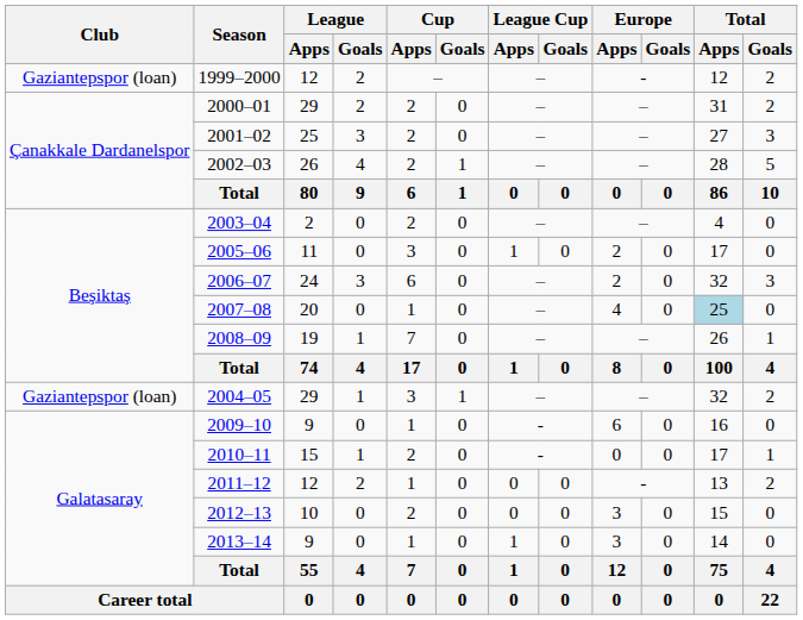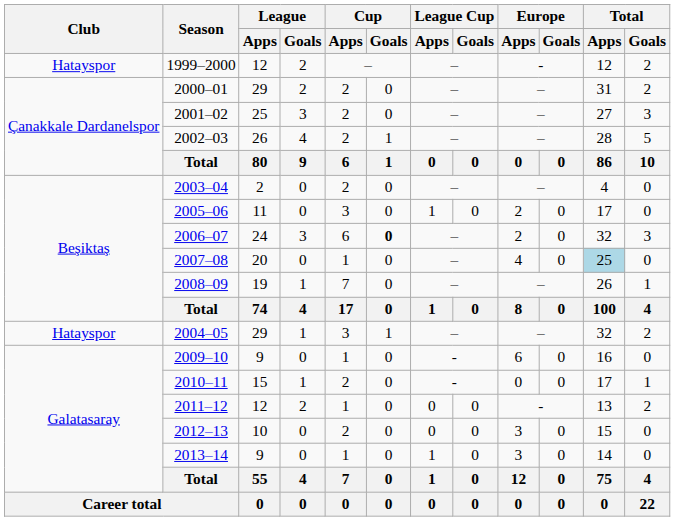1999–2000 | Club: Gaziantepspor (loan) -> Hatayspor
2006–07 | Cup / Goals: normal -> bold
2004–05 | Club: Gaziantepspor (loan) -> Hatayspor
